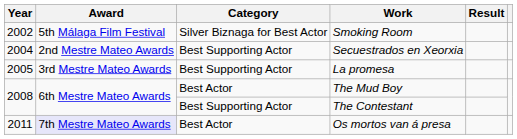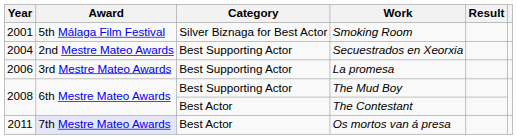Smoking Room | Year: 2002 -> 2001
La promesa | Year: 2005 -> 2006
The Mud Boy | Category: Best Actor -> Best Supporting Actor
The Contestant | Category: Best Supporting Actor -> Best Actor
